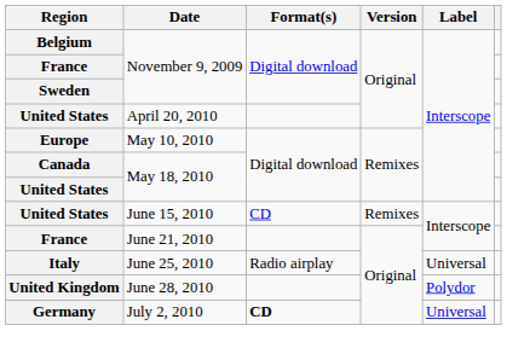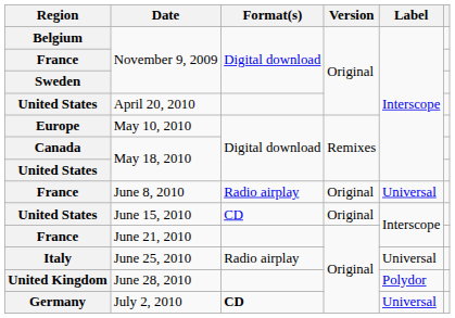+ row: France | June 8, 2010 | Radio airplay | Original | Universal
June 15, 2010 | Version: Remixes -> Original
